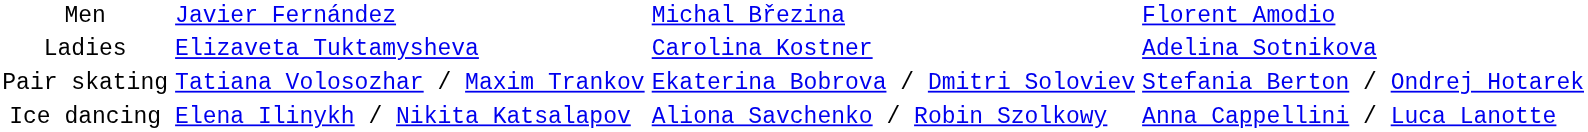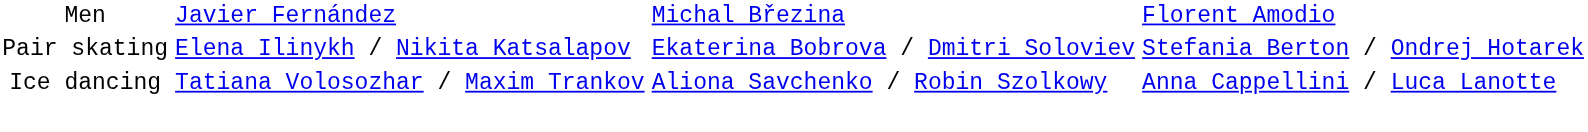- row: Ladies | Elizaveta Tuktamysheva | Carolina Kostner | Adelina Sotnikova
Pair skating | column 2: Tatiana Volosozhar / Maxim Trankov -> Elena Ilinykh / Nikita Katsalapov
Ice dancing | column 2: Elena Ilinykh / Nikita Katsalapov -> Tatiana Volosozhar / Maxim Trankov
